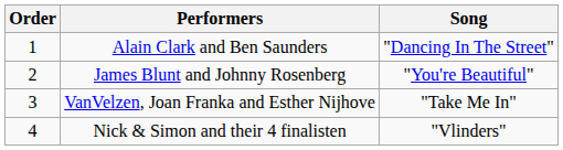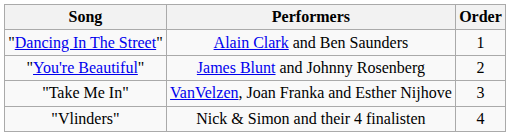columns swapped: Order <-> Song
